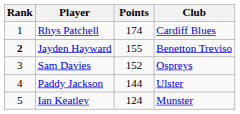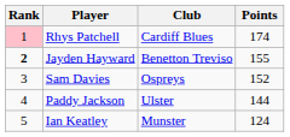columns swapped: Club <-> Points
Rhys Patchell | Rank: no background -> pink background
